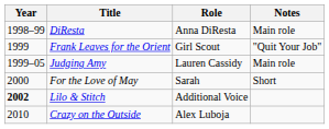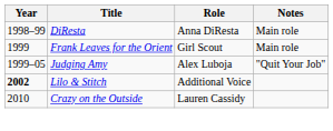Frank Leaves for the Orient | Notes: "Quit Your Job" -> Main role
Judging Amy | Role: Lauren Cassidy -> Alex Luboja
Judging Amy | Notes: Main role -> "Quit Your Job"
- row: 2000 | For the Love of May | Sarah | Short
Crazy on the Outside | Role: Alex Luboja -> Lauren Cassidy
